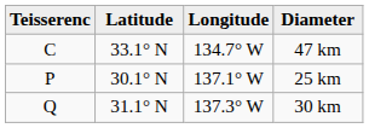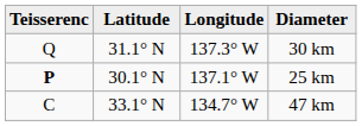rows swapped: 47 km <-> 30 km
25 km | Teisserenc: normal -> bold
